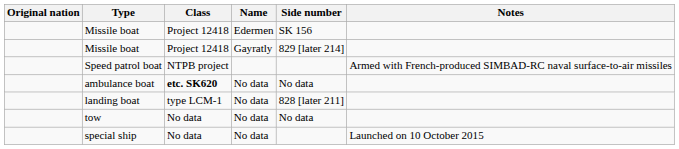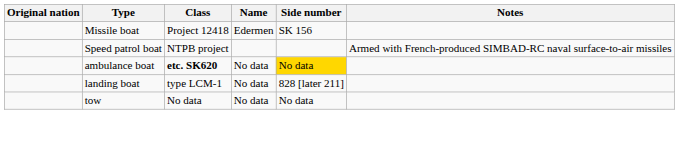- row: Missile boat | Project 12418 | Gayratly | 829 [later 214]
ambulance boat | Side number: no background -> gold background
- row: special ship | No data | No data | Launched on 10 October 2015
